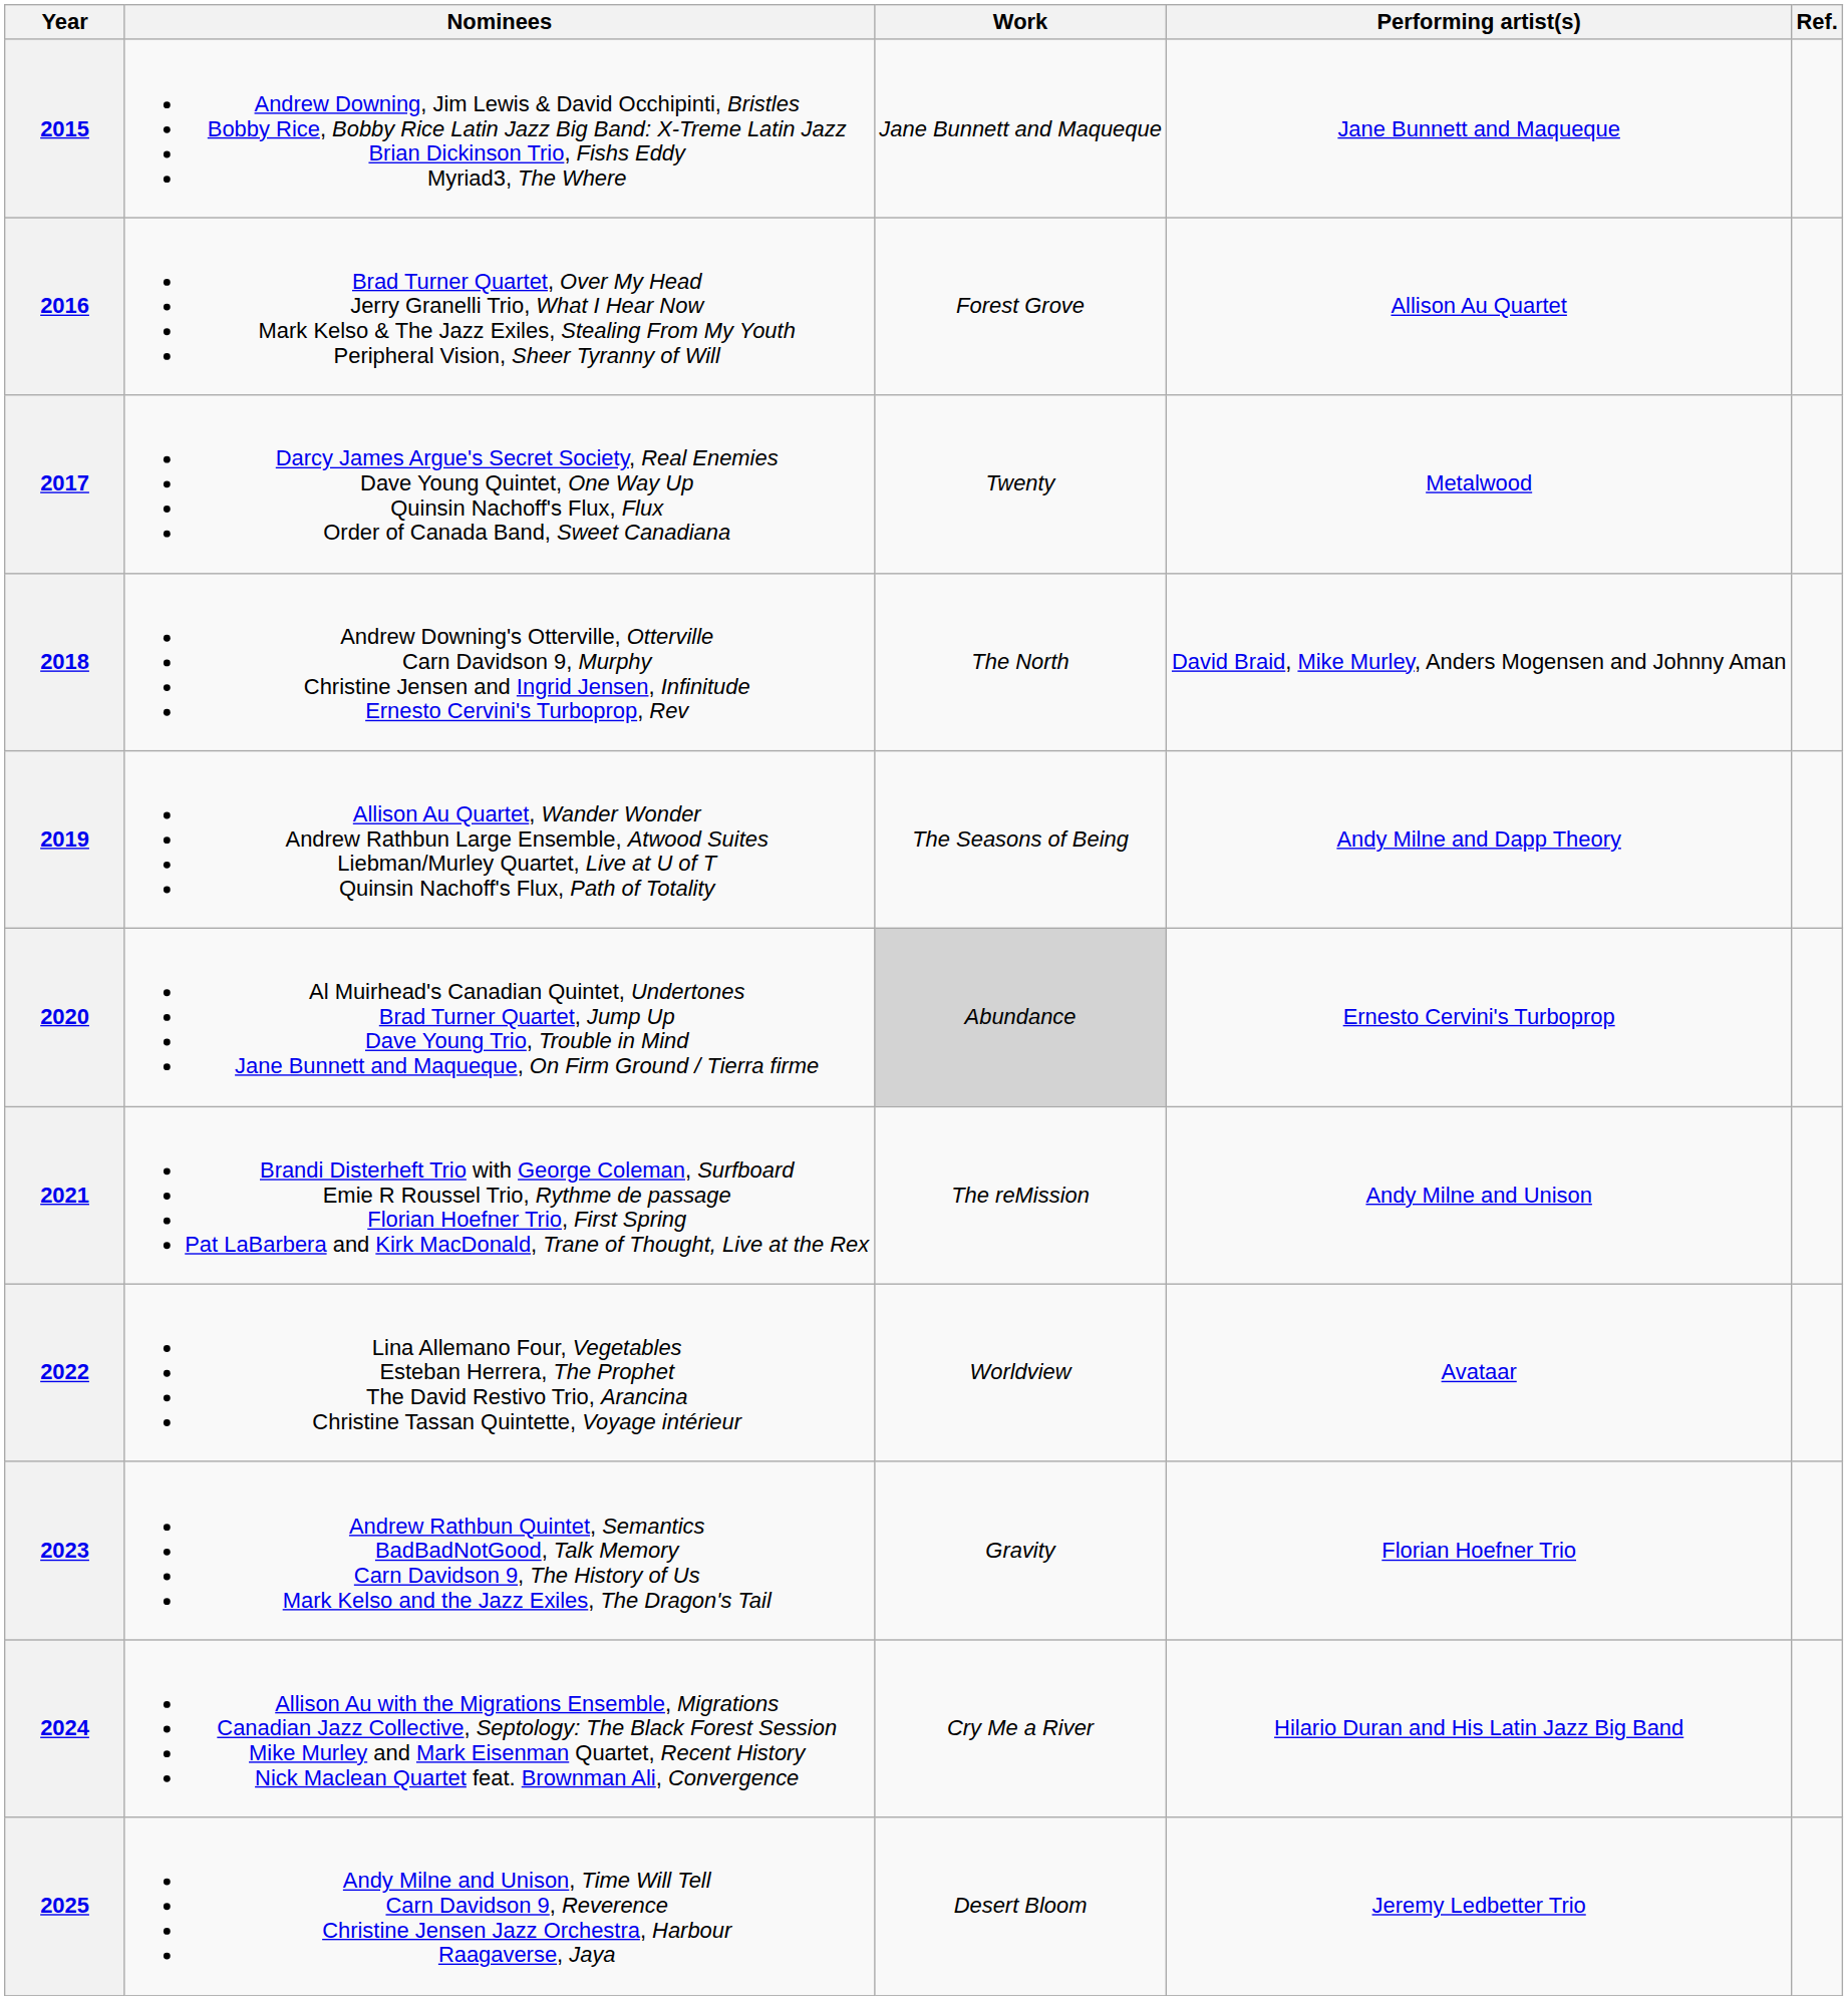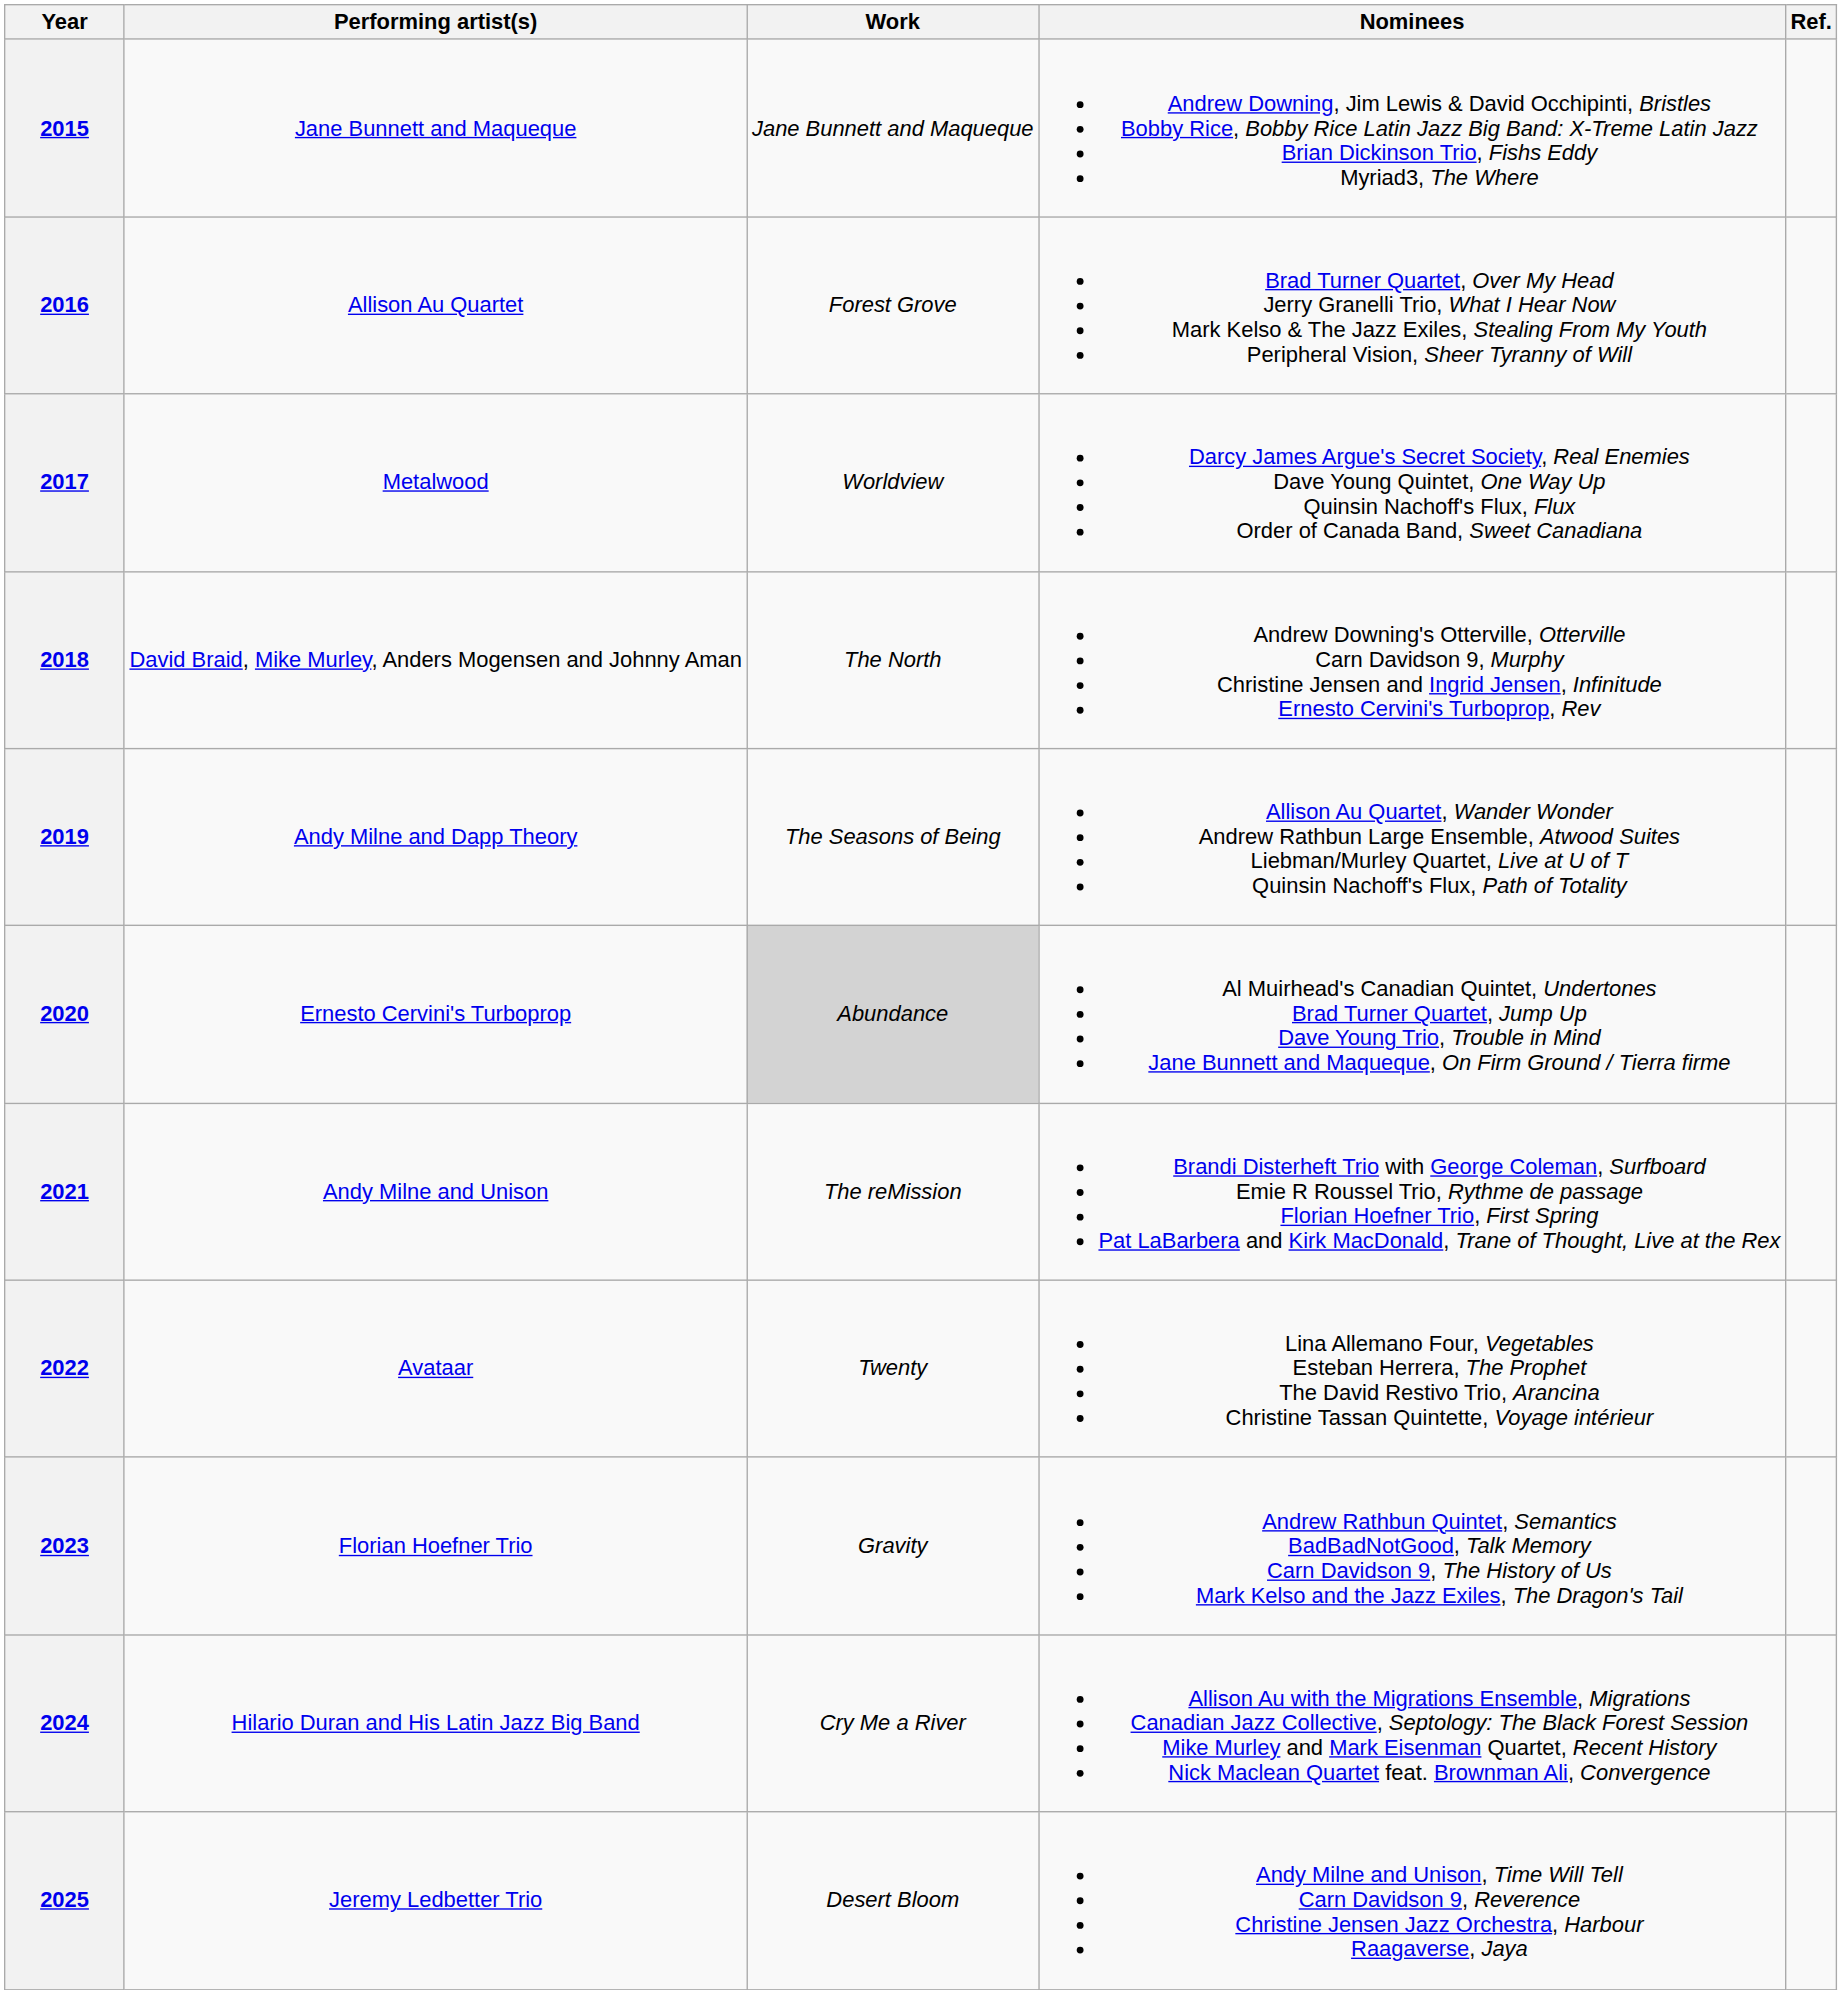columns swapped: Performing artist(s) <-> Nominees
2017 | Work: Twenty -> Worldview
2022 | Work: Worldview -> Twenty
